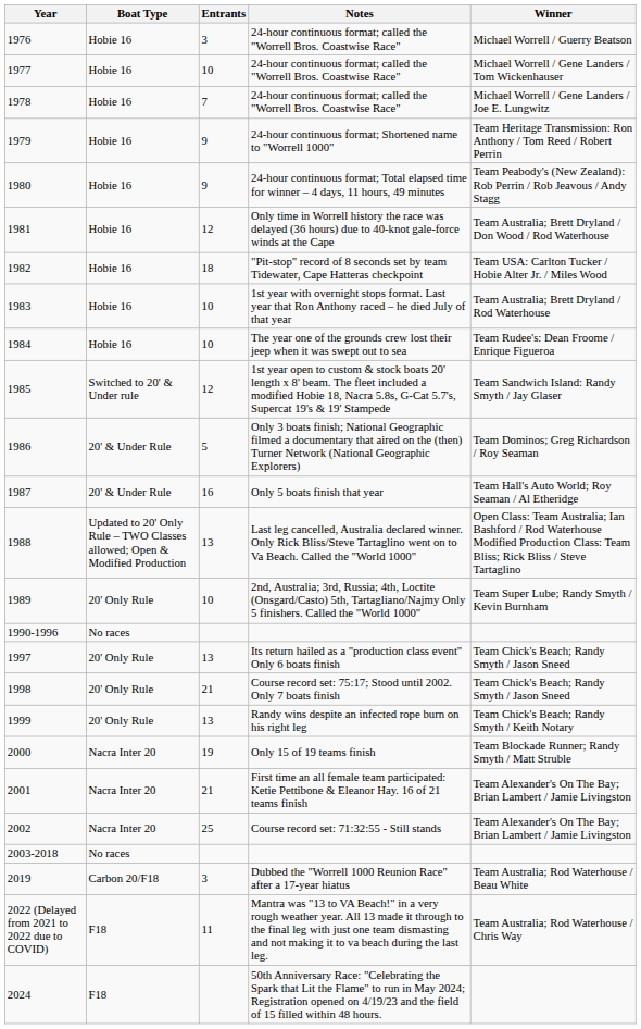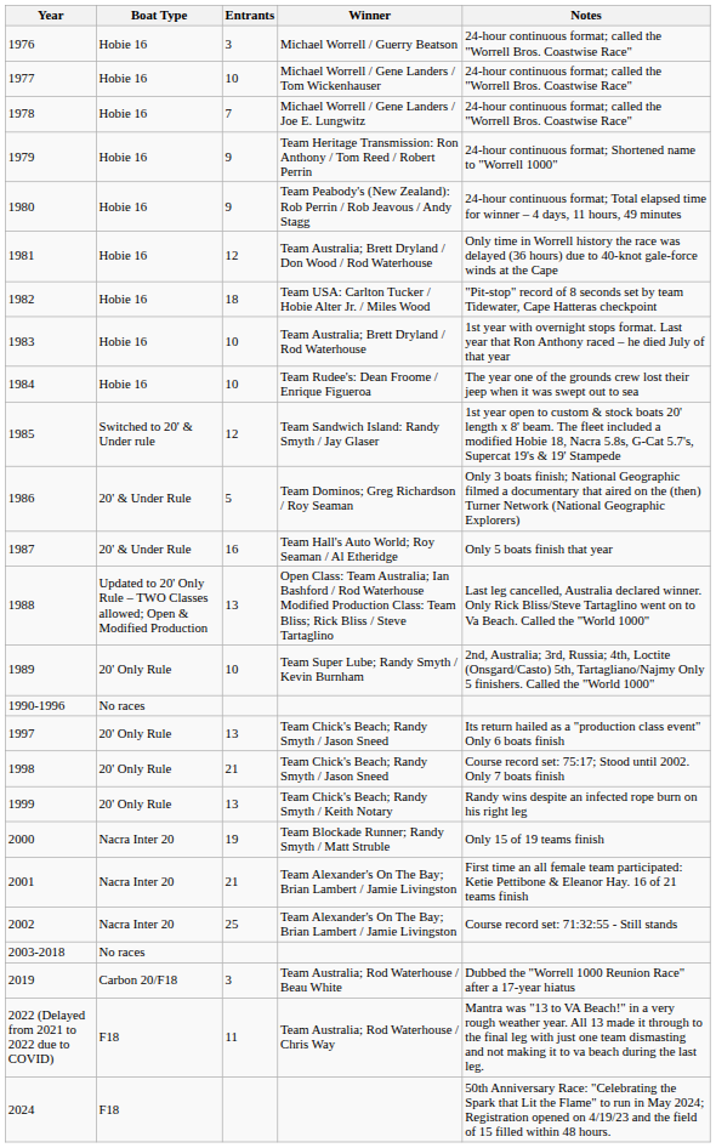columns swapped: Winner <-> Notes
